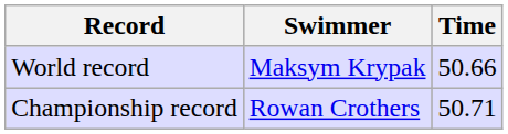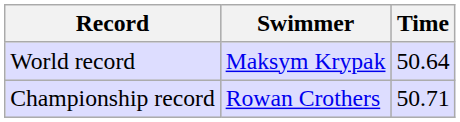World record | Time: 50.66 -> 50.64
